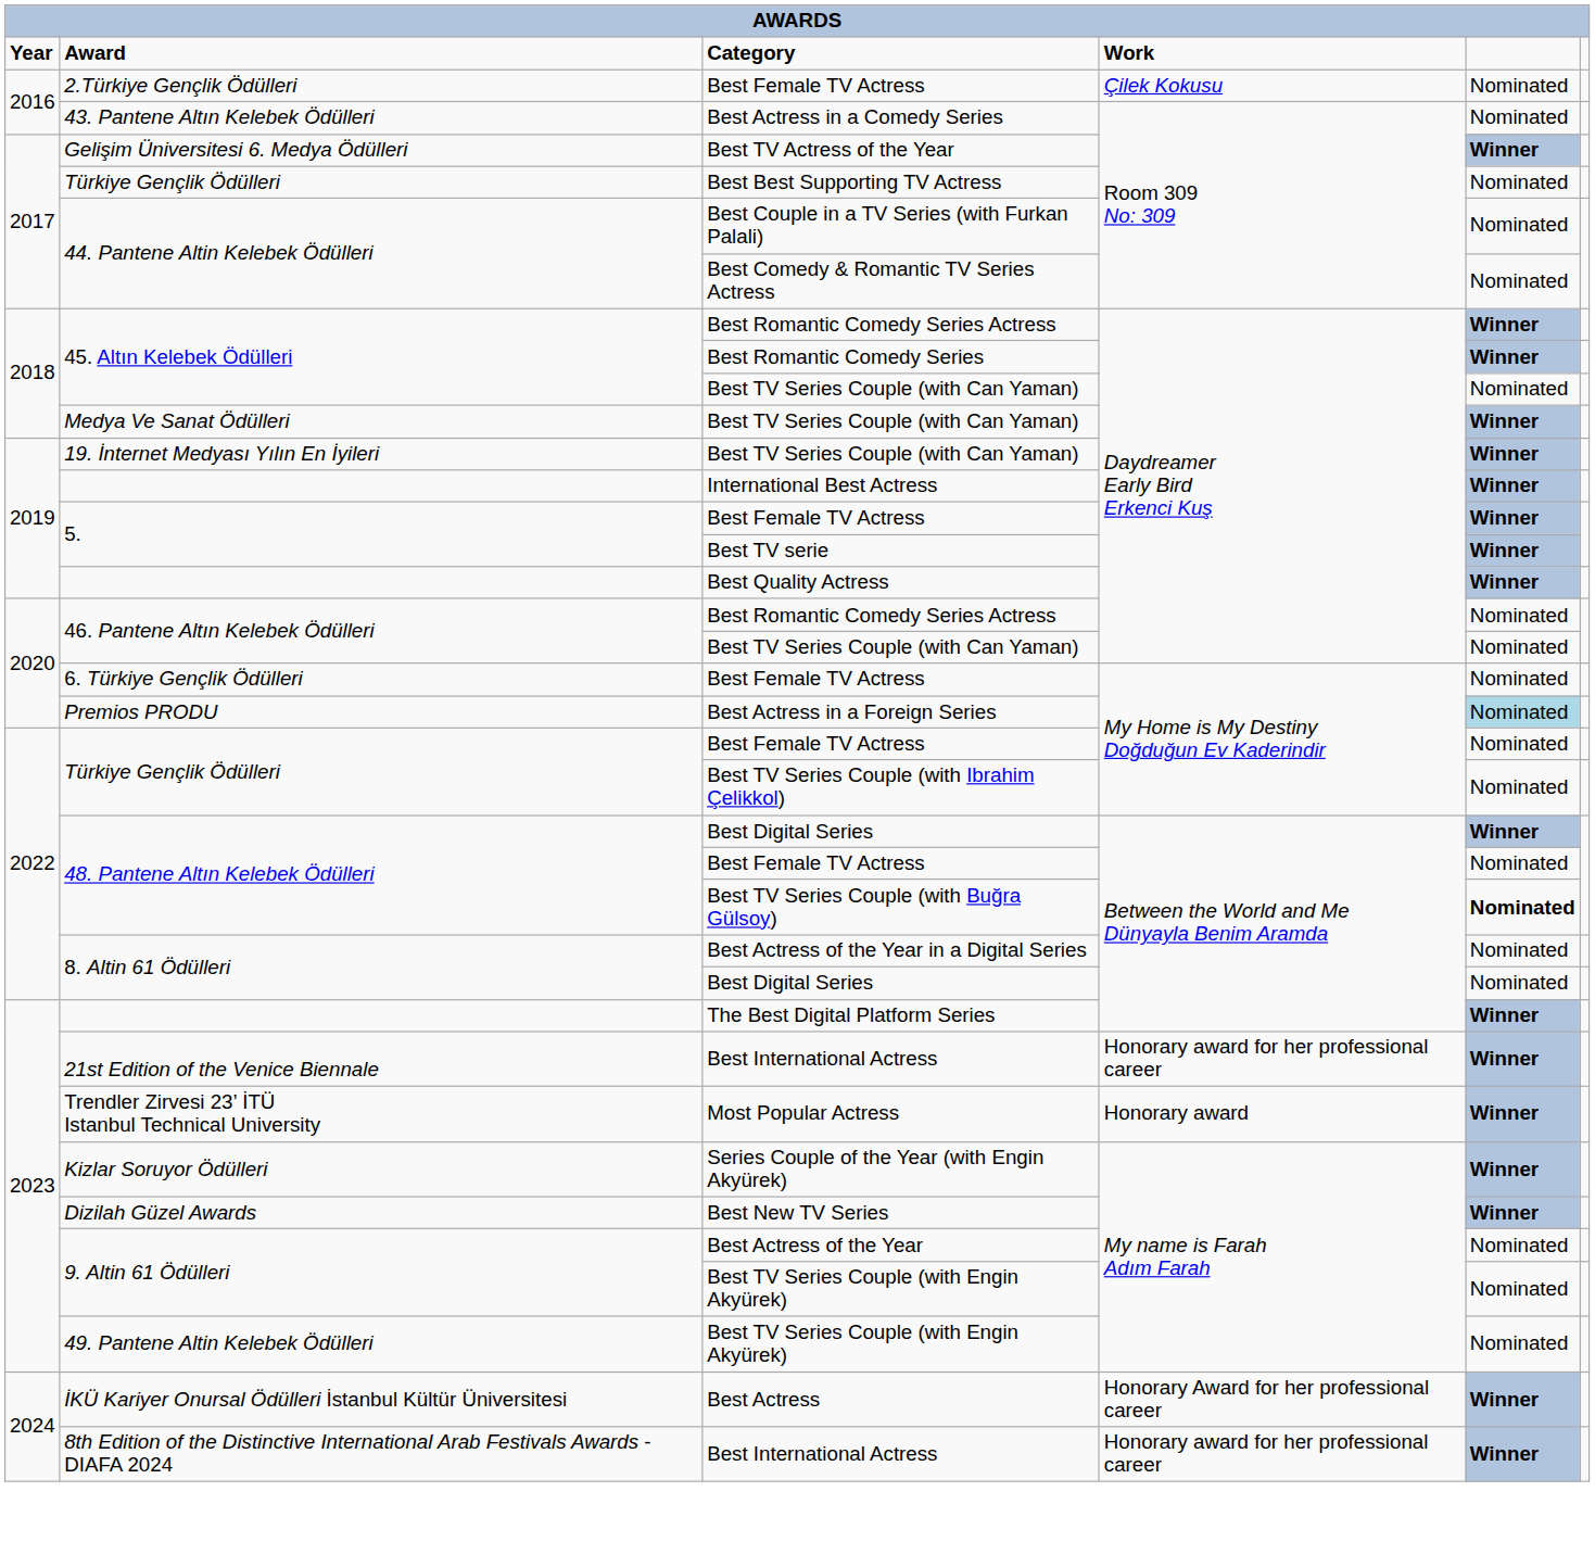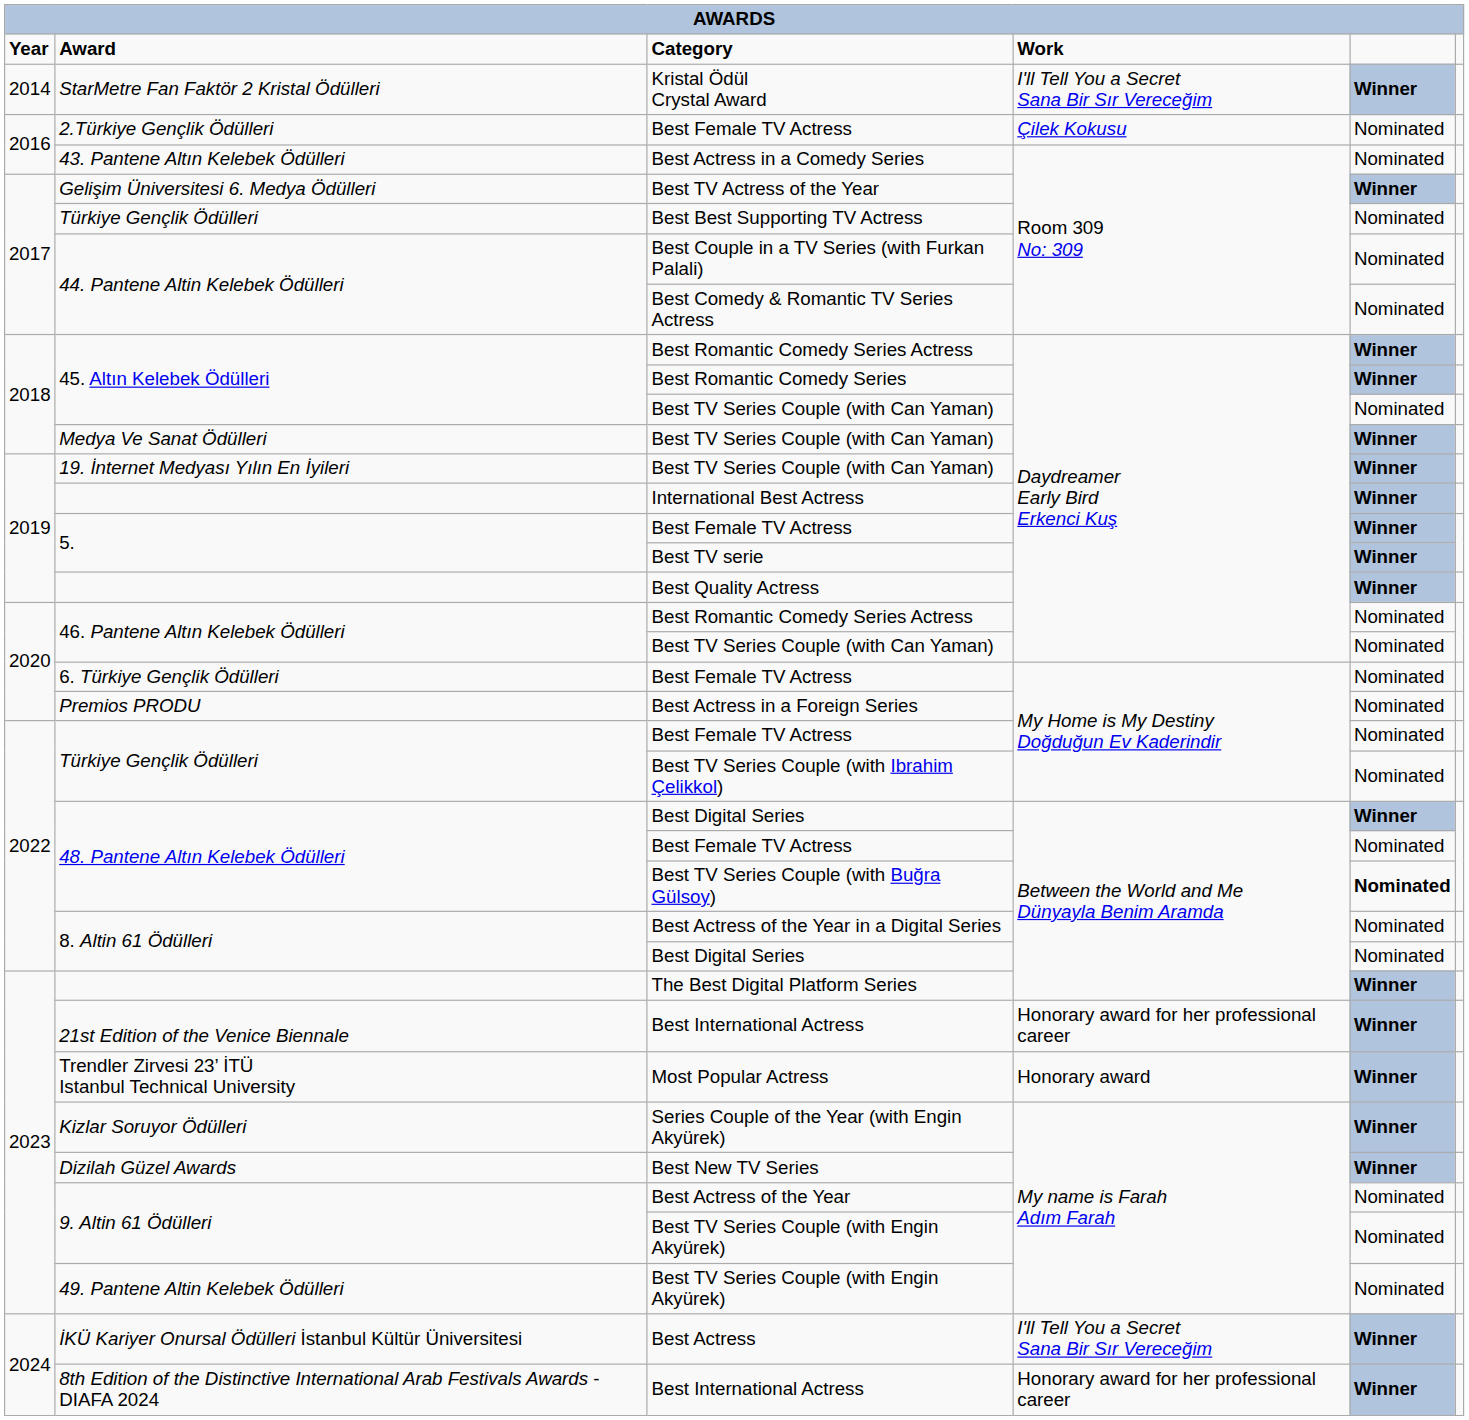+ row: 2014 | StarMetre Fan Faktör 2 Kristal Ödülleri | Kristal Ödül Crystal Award | I'll Tell You a Secret Sana Bir Sır Vereceğim | Winner
Best Actress in a Foreign Series | column 5: lightblue background -> no background
Best Actress | Work: Honorary Award for her professional career -> I'll Tell You a Secret Sana Bir Sır Vereceğim
